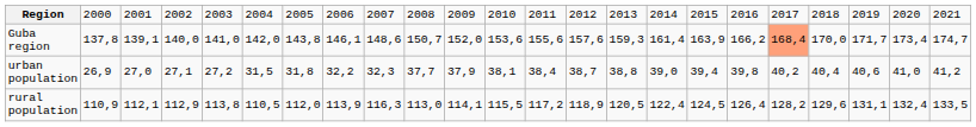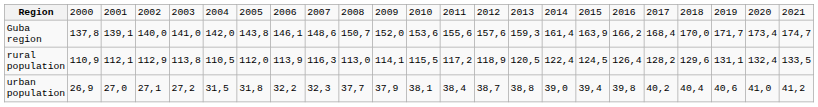Guba region | column 19: lightsalmon background -> no background
rows swapped: urban population <-> rural population
